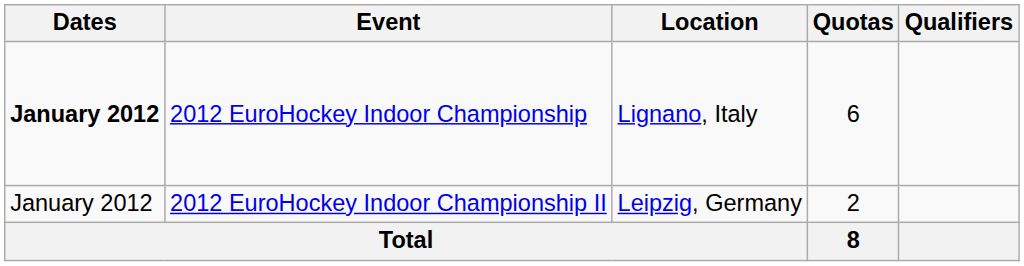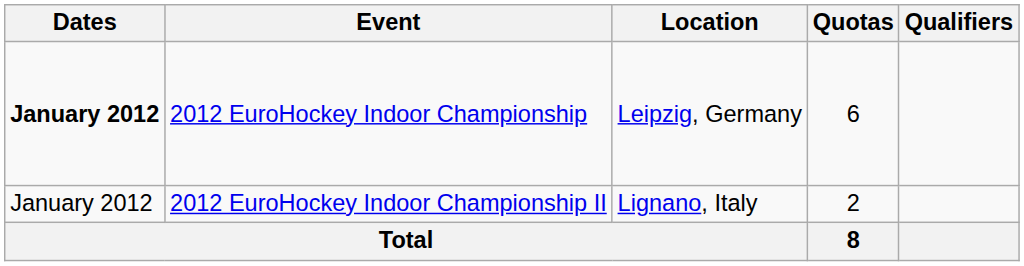2012 EuroHockey Indoor Championship | Location: Lignano, Italy -> Leipzig, Germany
2012 EuroHockey Indoor Championship II | Location: Leipzig, Germany -> Lignano, Italy
